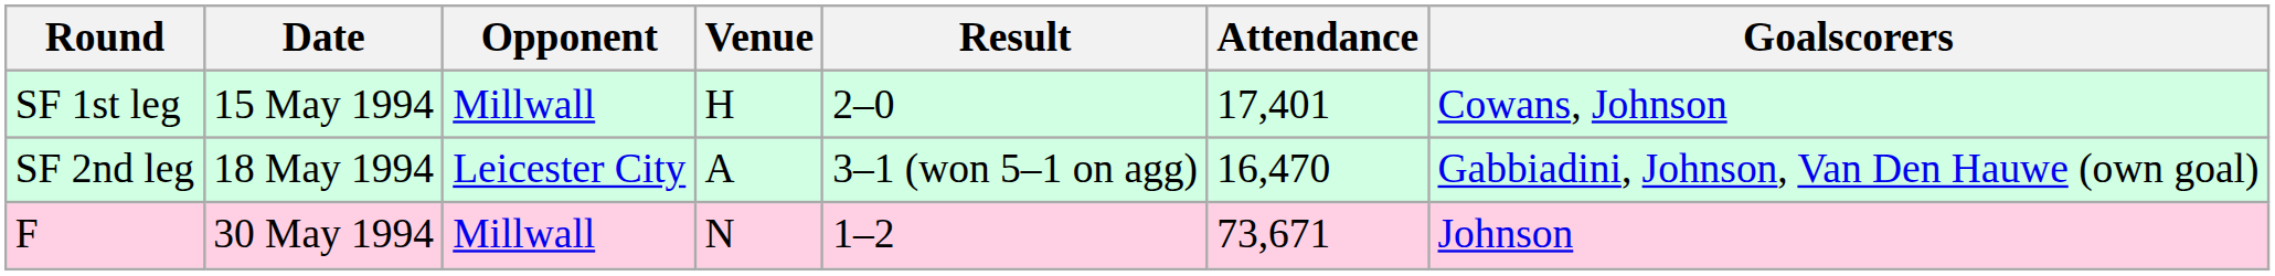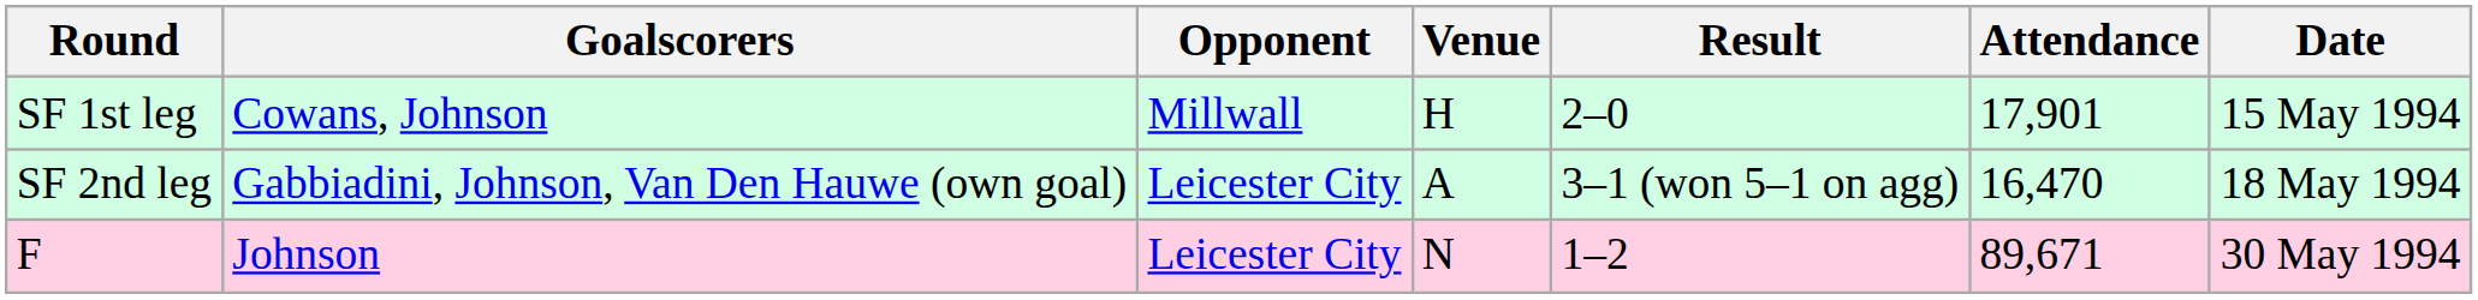columns swapped: Date <-> Goalscorers
SF 1st leg | Attendance: 17,401 -> 17,901
F | Opponent: Millwall -> Leicester City
F | Attendance: 73,671 -> 89,671
